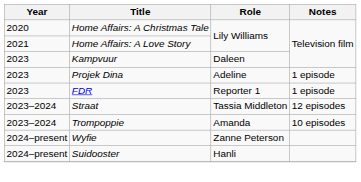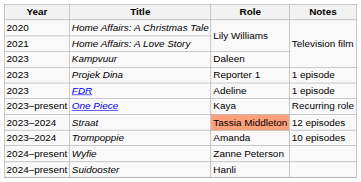Projek Dina | Role: Adeline -> Reporter 1
FDR | Role: Reporter 1 -> Adeline
+ row: 2023–present | One Piece | Kaya | Recurring role
Straat | Role: no background -> lightsalmon background
